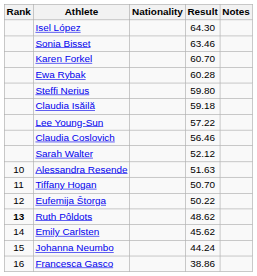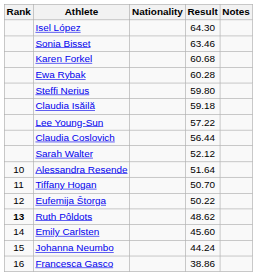Karen Forkel | Result: 60.70 -> 60.68
Claudia Coslovich | Result: 56.46 -> 56.44
Alessandra Resende | Result: 51.63 -> 51.64
Emily Carlsten | Result: 45.62 -> 45.60
